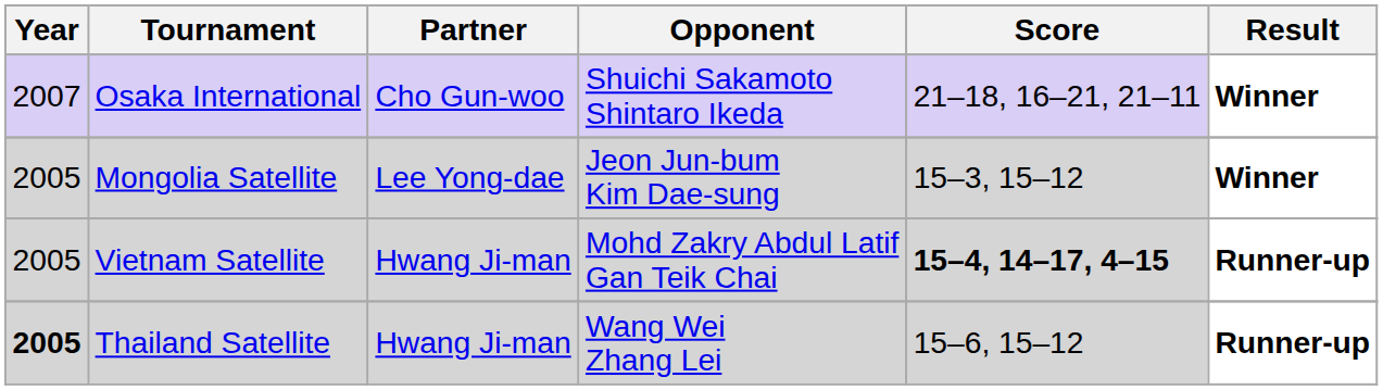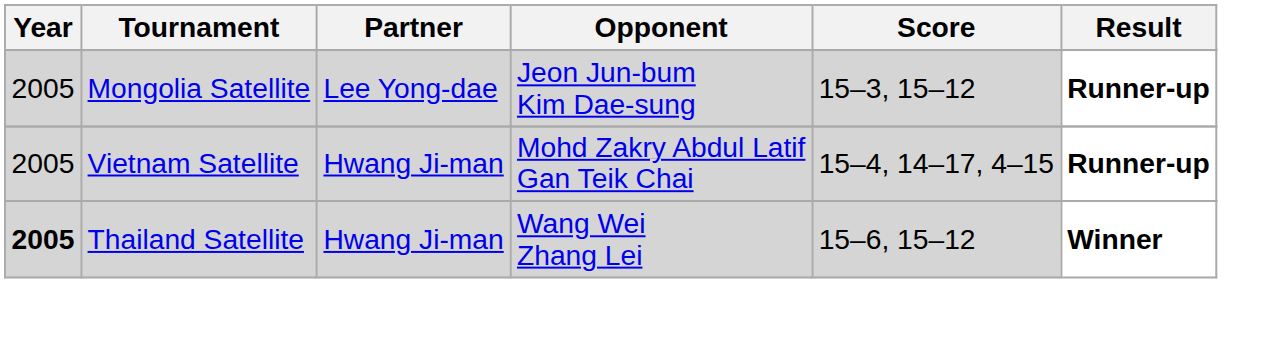- row: 2007 | Osaka International | Cho Gun-woo | Shuichi Sakamoto Shintaro Ikeda | 21–18, 16–21, 21–11 | Winner
Mongolia Satellite | Result: Winner -> Runner-up
Vietnam Satellite | Score: bold -> normal
Thailand Satellite | Result: Runner-up -> Winner
